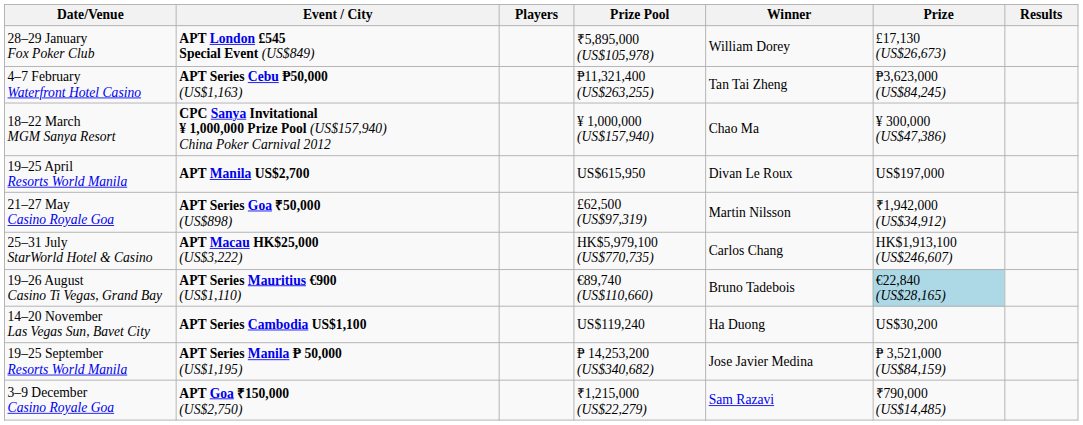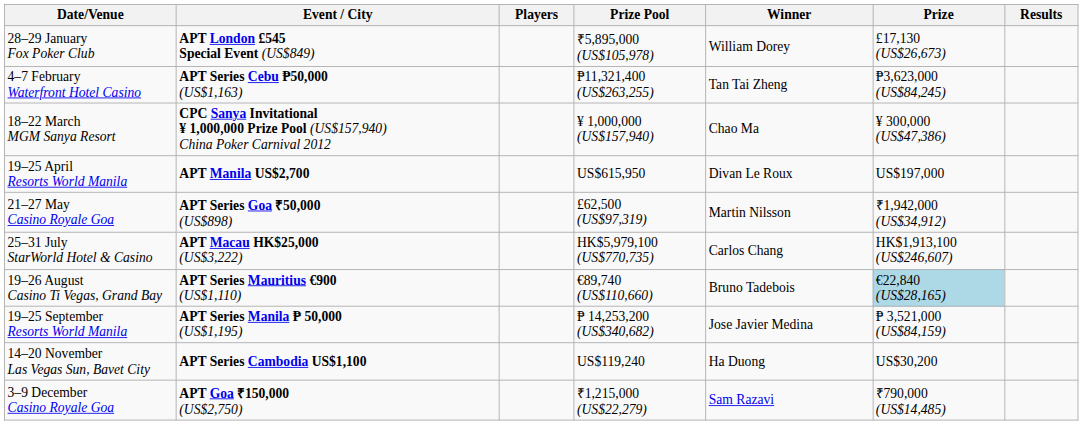rows swapped: 19–25 September Resorts World Manila <-> 14–20 November Las Vegas Sun, Bavet City
